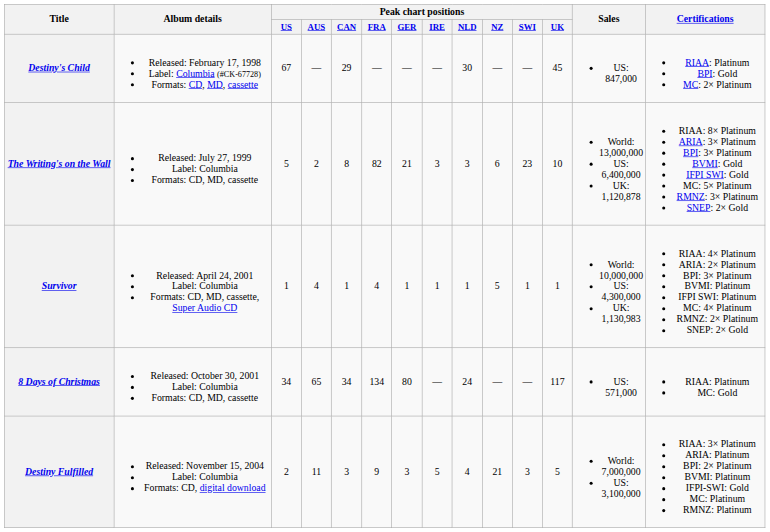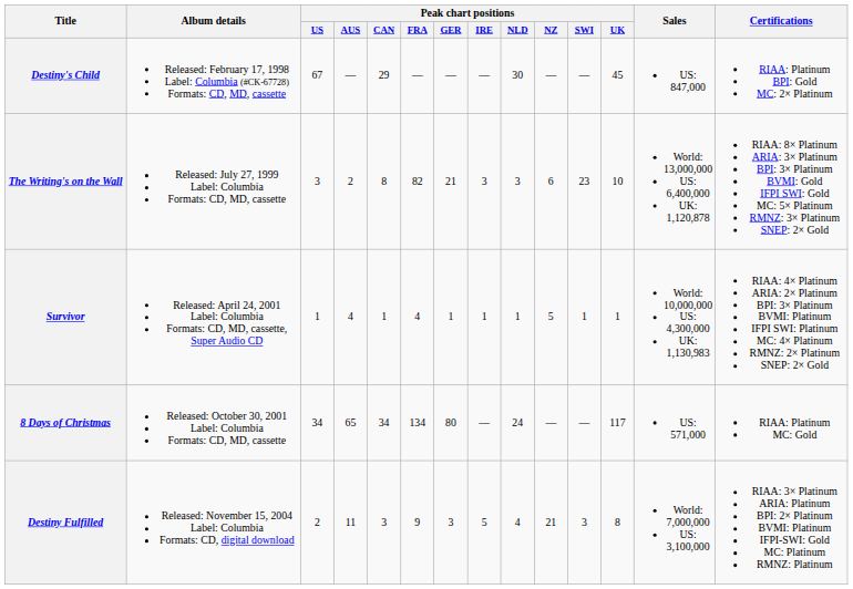The Writing's on the Wall | Peak chart positions / US: 5 -> 3
Destiny Fulfilled | Peak chart positions / UK: 5 -> 8
